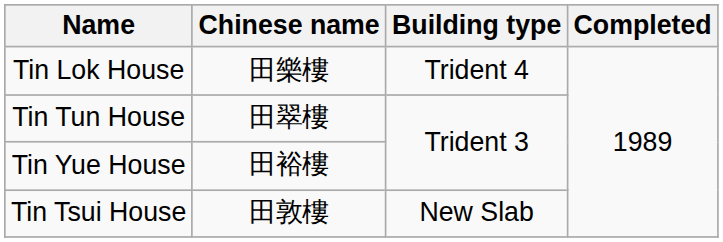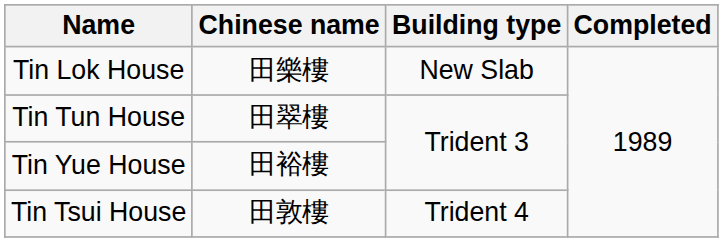Tin Lok House | Building type: Trident 4 -> New Slab
Tin Tsui House | Building type: New Slab -> Trident 4
